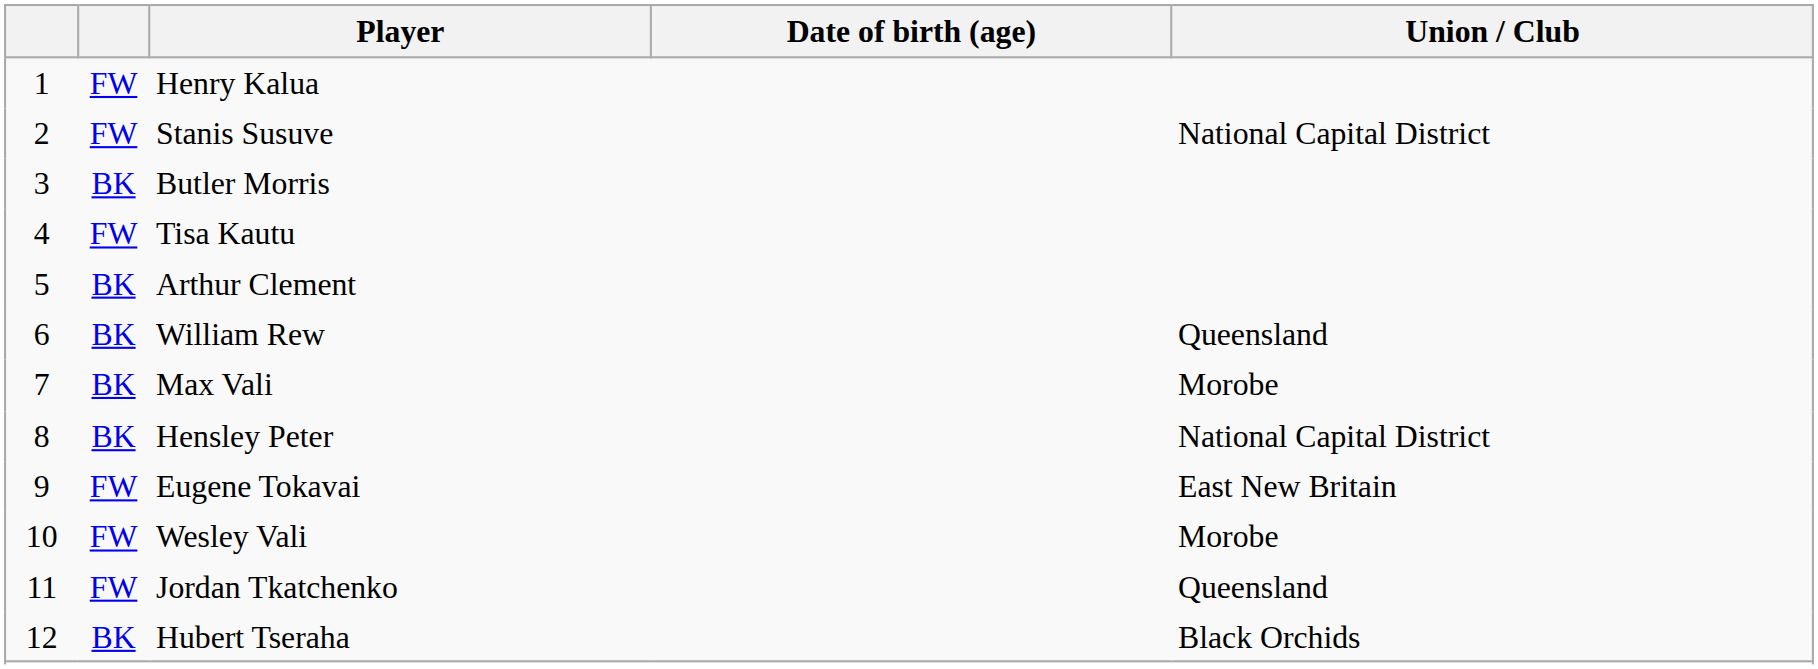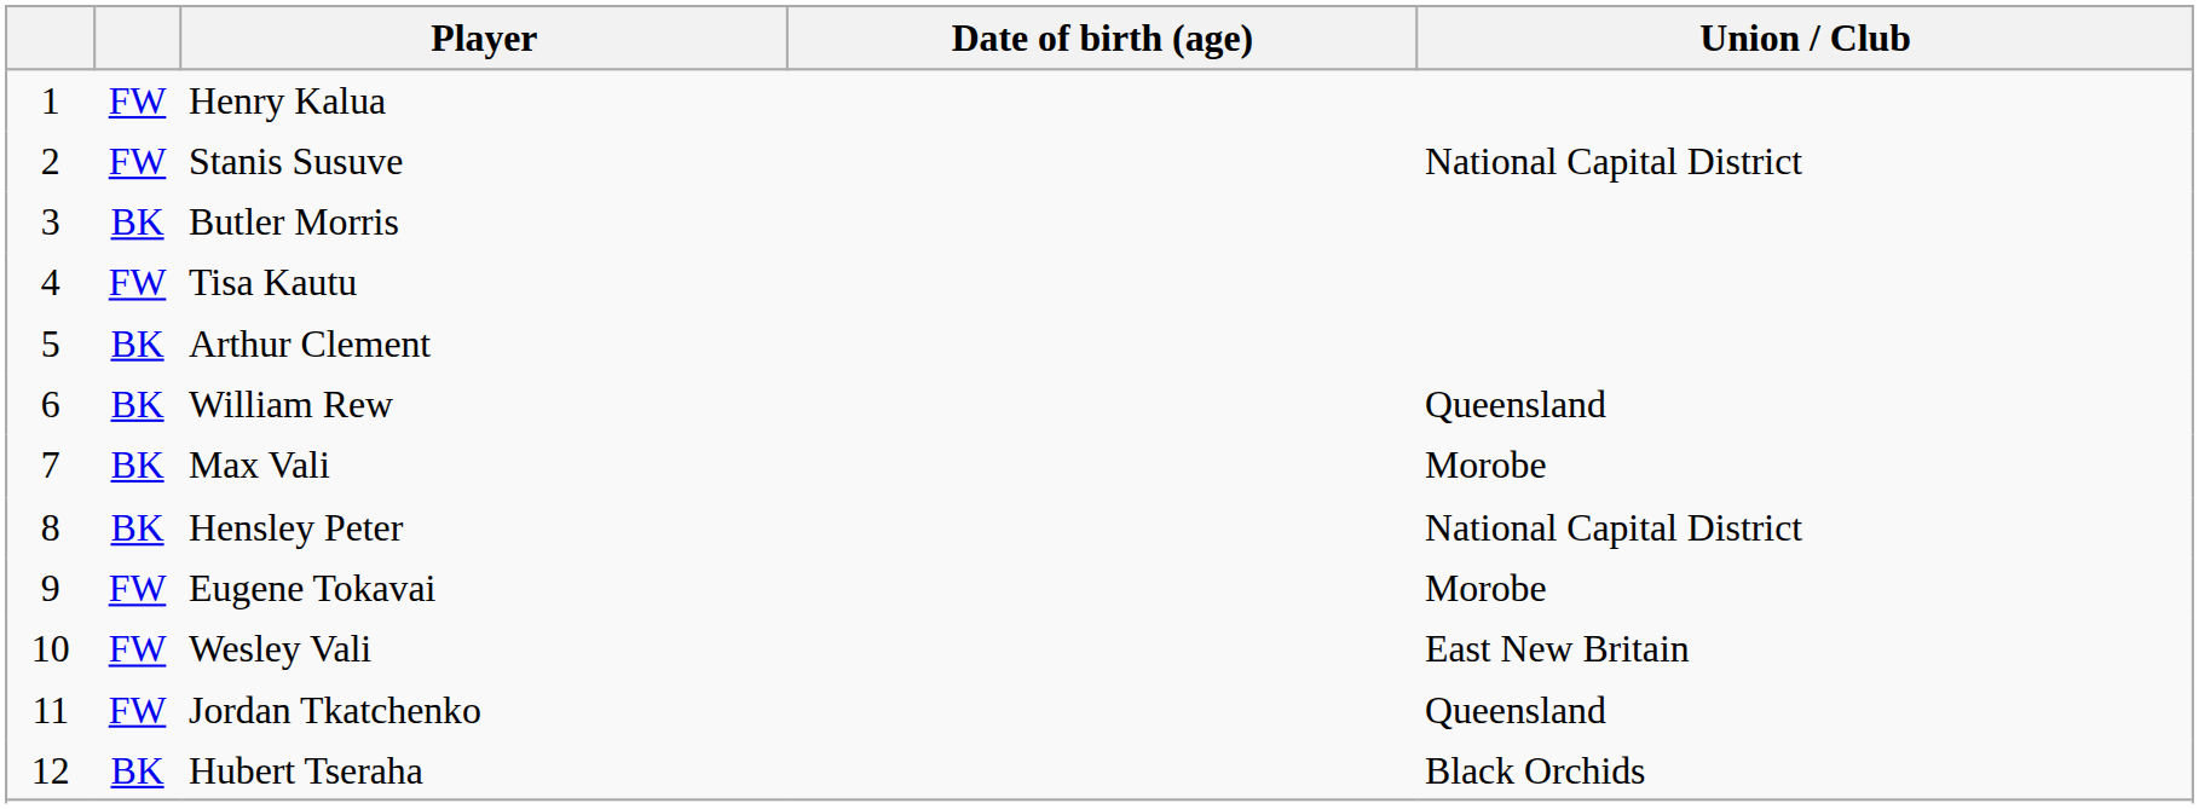Eugene Tokavai | Union / Club: East New Britain -> Morobe
Wesley Vali | Union / Club: Morobe -> East New Britain
